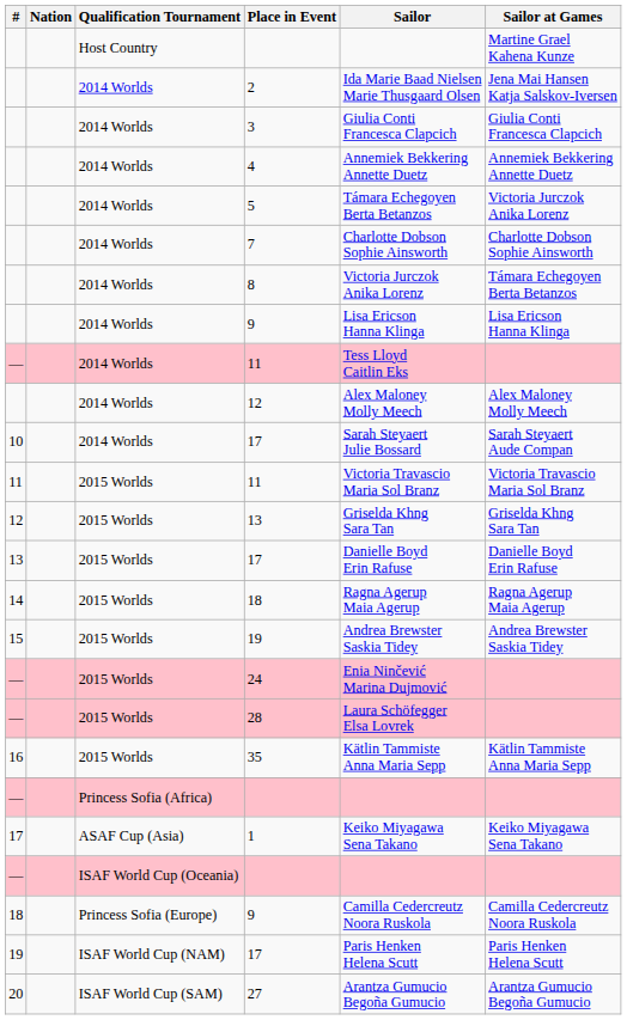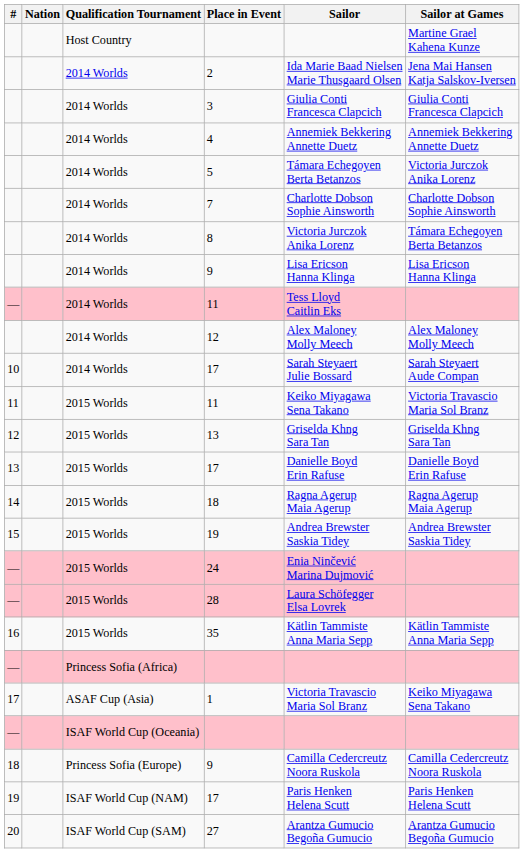2015 Worlds / 11 | Sailor: Victoria Travascio Maria Sol Branz -> Keiko Miyagawa Sena Takano
1 | Sailor: Keiko Miyagawa Sena Takano -> Victoria Travascio Maria Sol Branz
